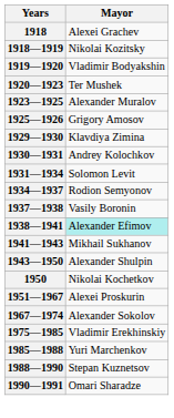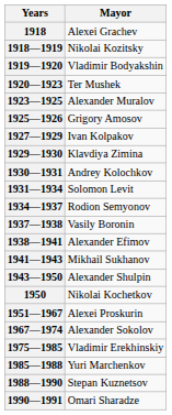+ row: 1927—1929 | Ivan Kolpakov
1938—1941 | Mayor: paleturquoise background -> no background
